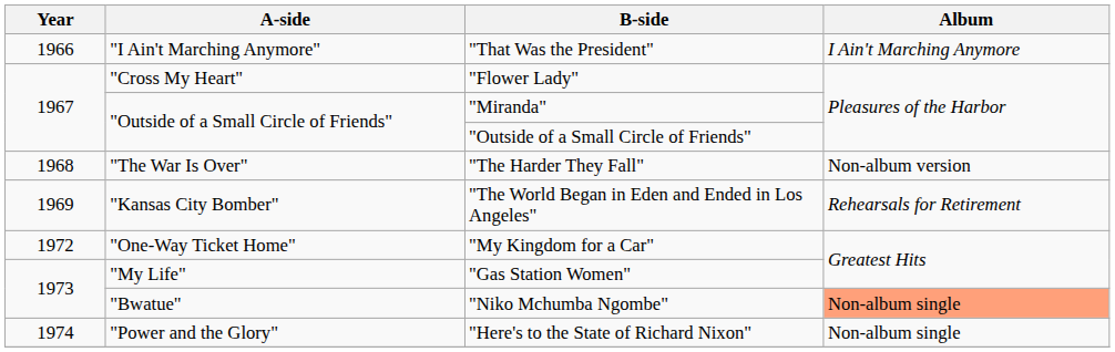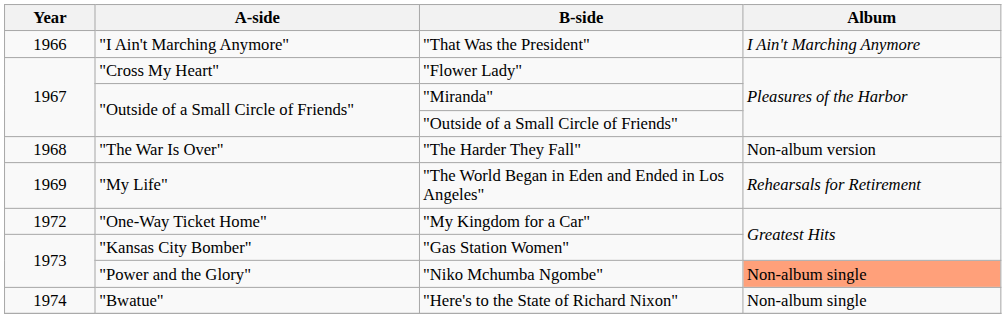"The World Began in Eden and Ended in Los Angeles" | A-side: "Kansas City Bomber" -> "My Life"
"Gas Station Women" | A-side: "My Life" -> "Kansas City Bomber"
"Niko Mchumba Ngombe" | A-side: "Bwatue" -> "Power and the Glory"
"Here's to the State of Richard Nixon" | A-side: "Power and the Glory" -> "Bwatue"
